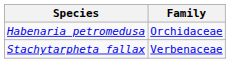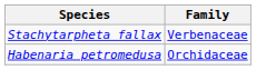rows swapped: Stachytarpheta fallax <-> Habenaria petromedusa
